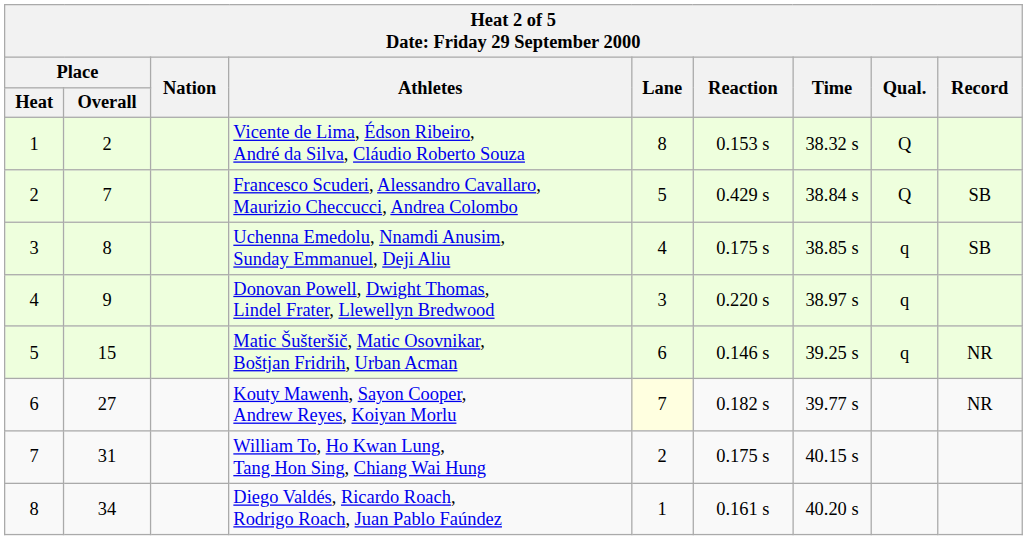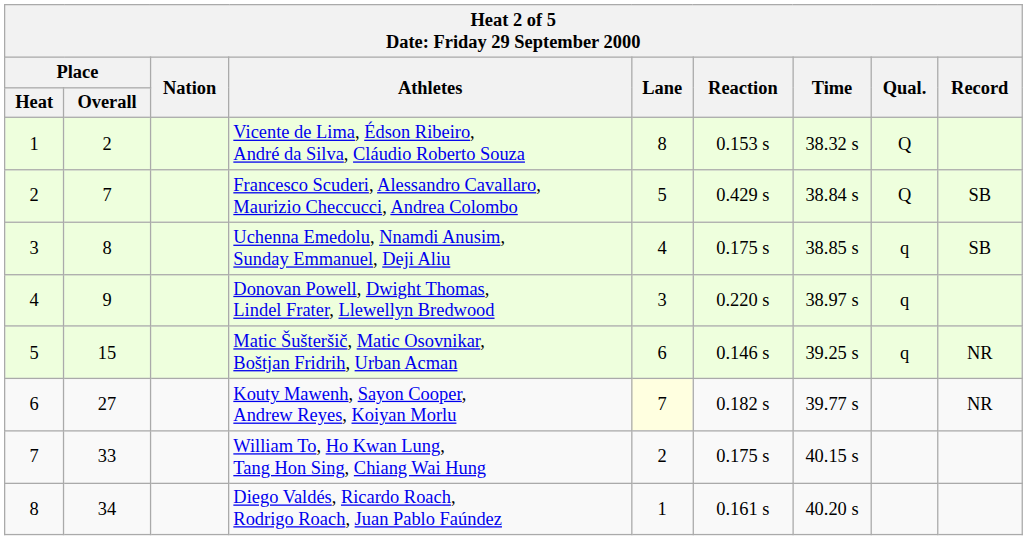William To, Ho Kwan Lung, Tang Hon Sing, Chiang Wai Hung | Place / Overall: 31 -> 33
